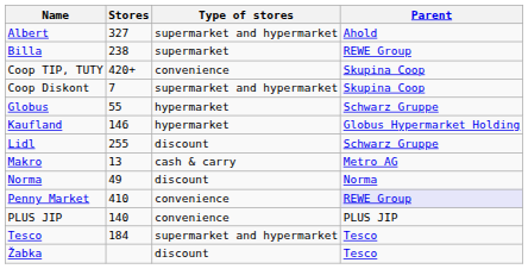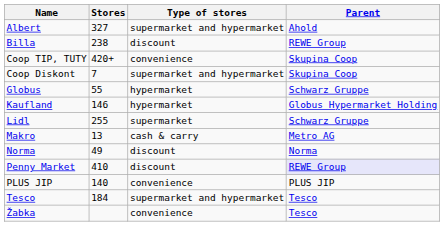Billa | Type of stores: supermarket -> discount
Lidl | Type of stores: discount -> supermarket
Penny Market | Type of stores: convenience -> discount
Žabka | Type of stores: discount -> convenience
